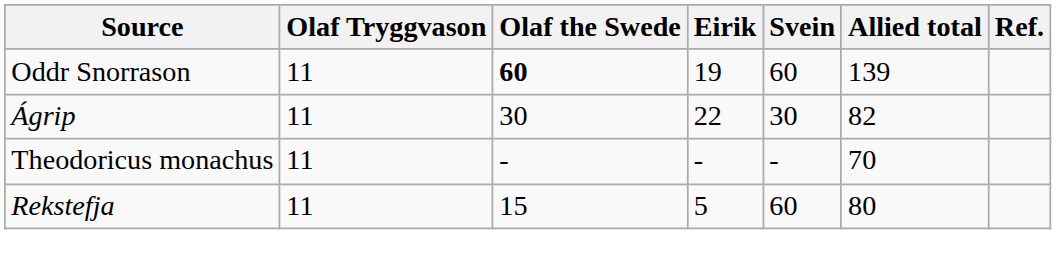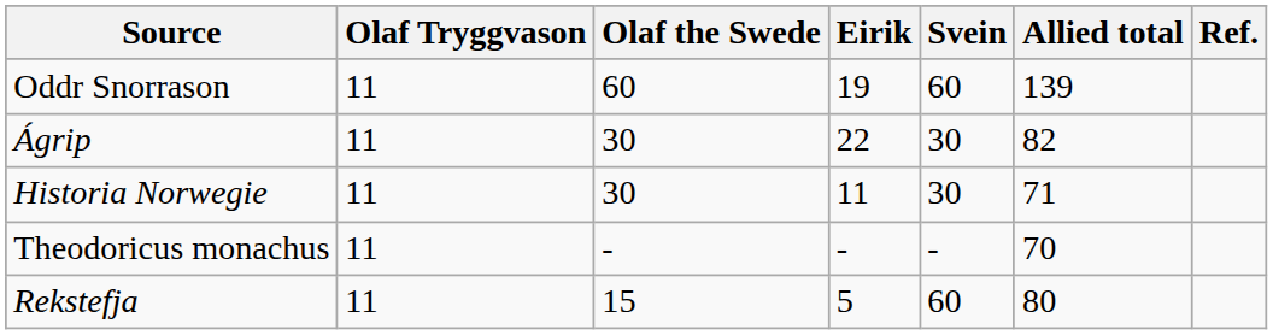Oddr Snorrason | Olaf the Swede: bold -> normal
+ row: Historia Norwegie | 11 | 30 | 11 | 30 | 71
